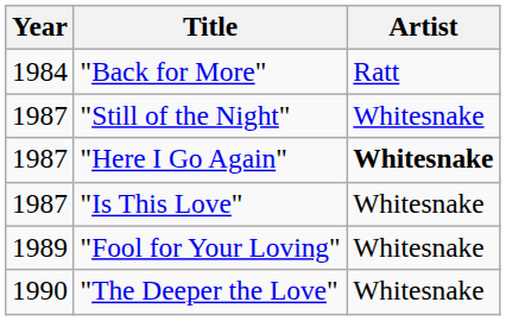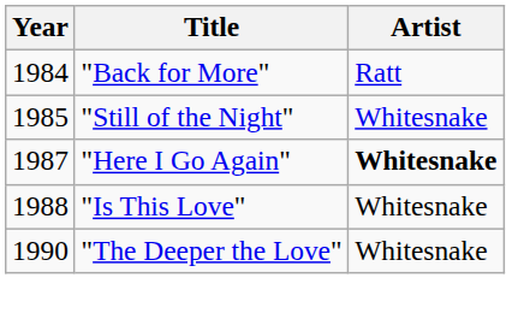"Still of the Night" | Year: 1987 -> 1985
"Is This Love" | Year: 1987 -> 1988
- row: 1989 | "Fool for Your Loving" | Whitesnake
